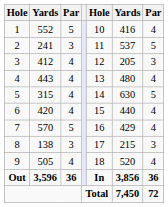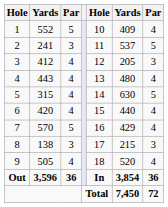1 | column 6: 416 -> 409
Out | column 6: 3,856 -> 3,854
